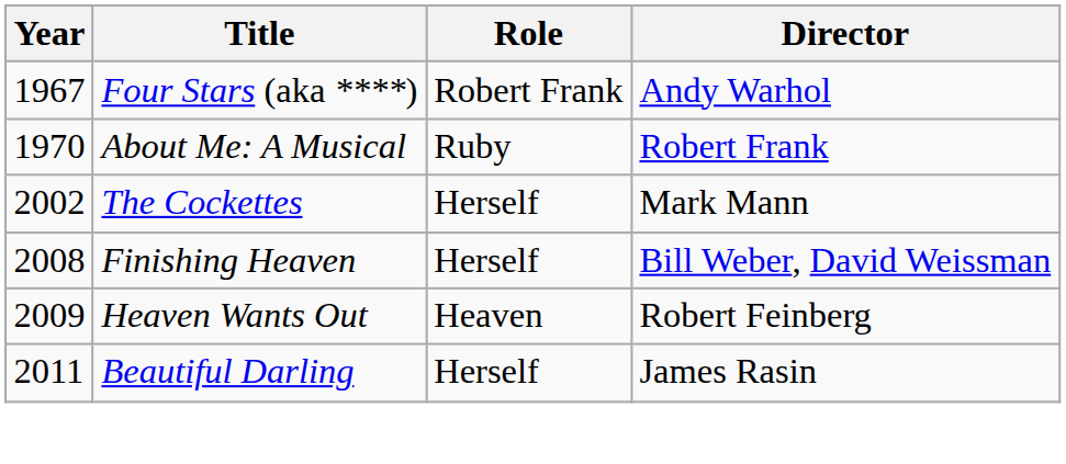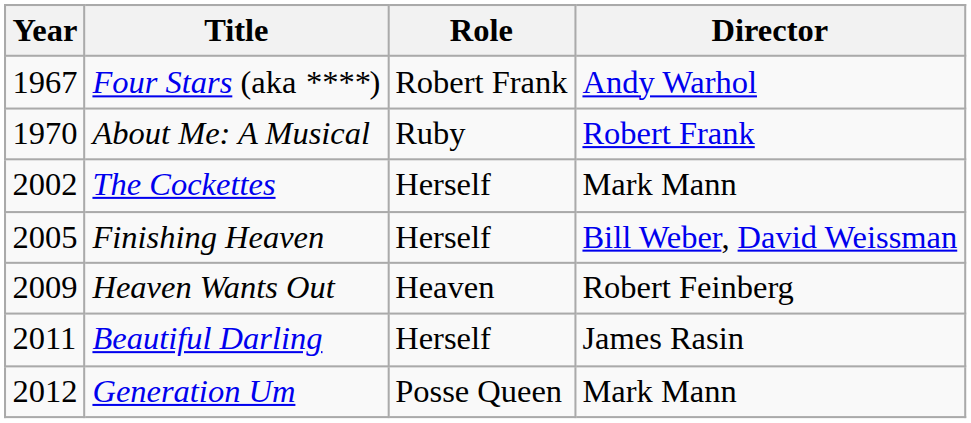Finishing Heaven | Year: 2008 -> 2005
+ row: 2012 | Generation Um | Posse Queen | Mark Mann
